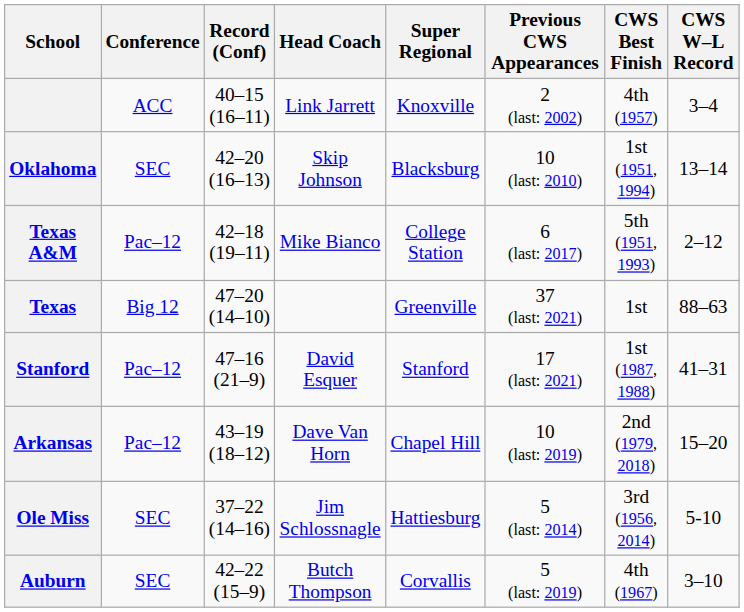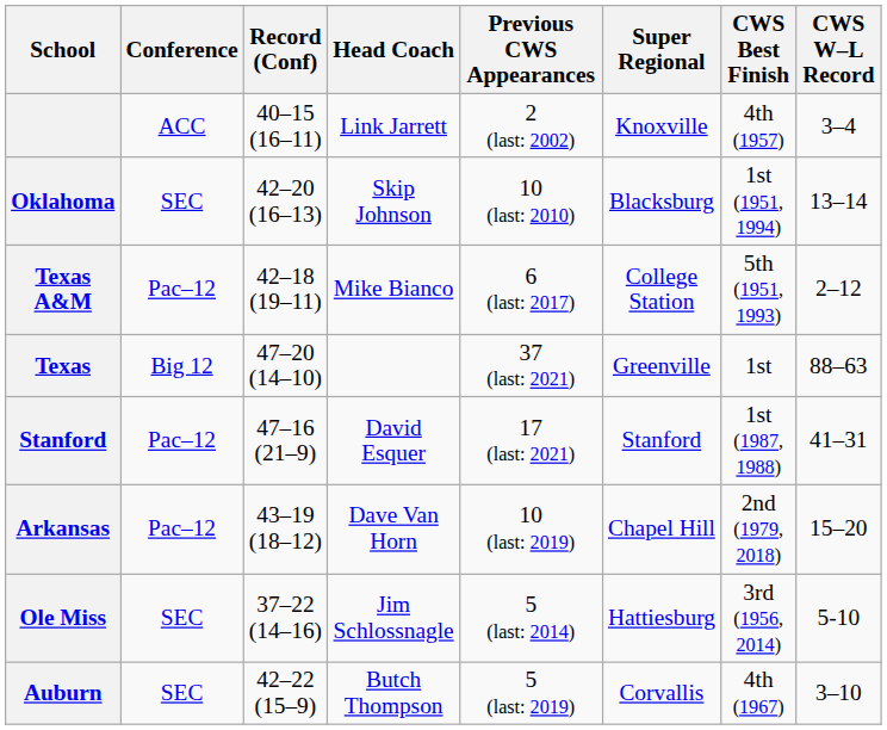columns swapped: Super Regional <-> Previous CWS Appearances
